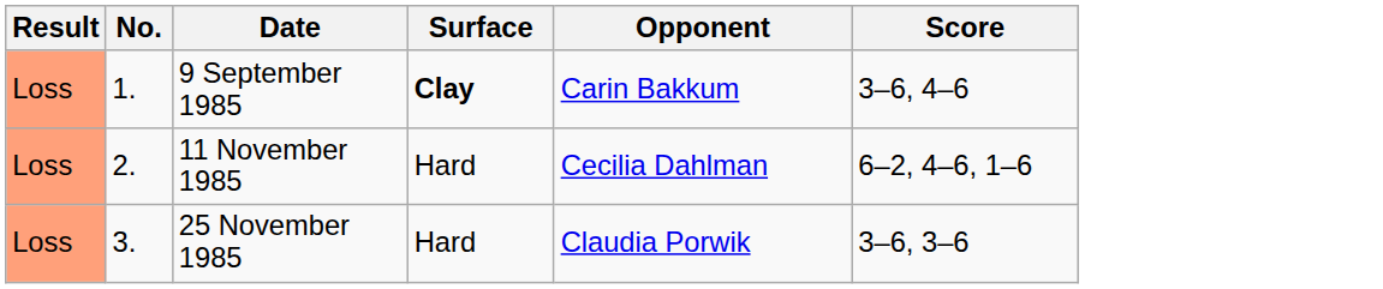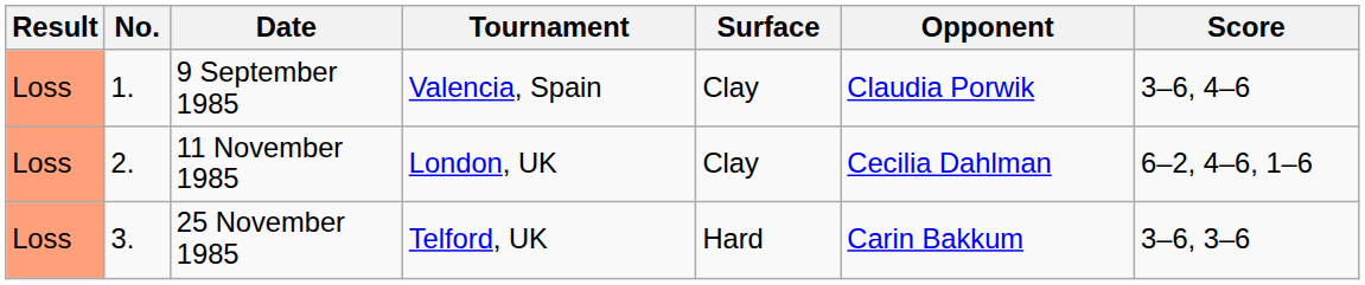+ column: Tournament | Valencia, Spain | London, UK | Telford, UK
9 September 1985 | Surface: bold -> normal
9 September 1985 | Opponent: Carin Bakkum -> Claudia Porwik
11 November 1985 | Surface: Hard -> Clay
25 November 1985 | Opponent: Claudia Porwik -> Carin Bakkum
